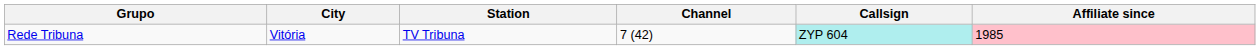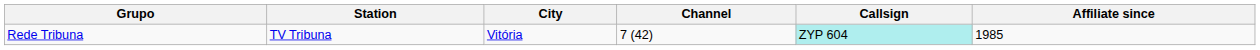columns swapped: Station <-> City
Rede Tribuna | Affiliate since: pink background -> no background
